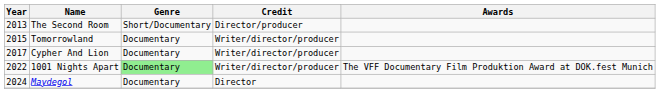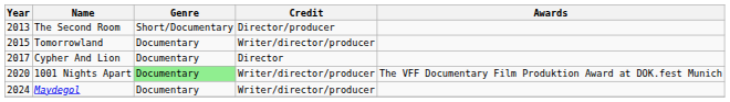Cypher And Lion | Credit: Writer/director/producer -> Director
1001 Nights Apart | Year: 2022 -> 2020
Maydegol | Credit: Director -> Writer/director/producer
